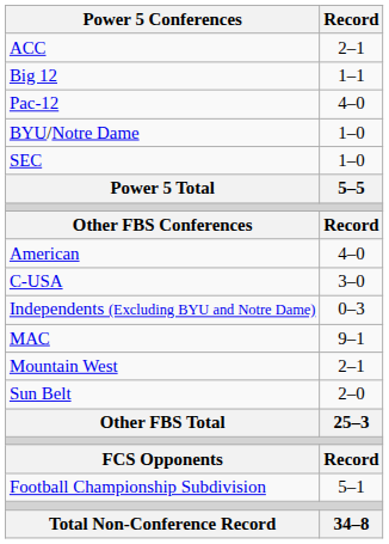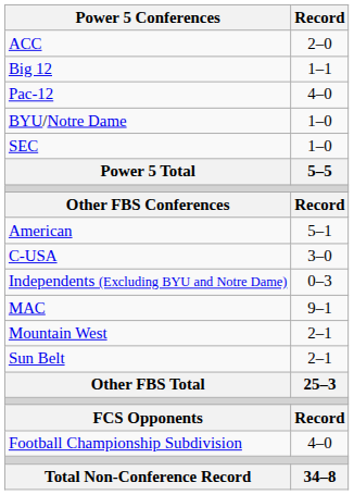ACC | Record: 2–1 -> 2–0
American | Record: 4–0 -> 5–1
Sun Belt | Record: 2–0 -> 2–1
Football Championship Subdivision | Record: 5–1 -> 4–0
